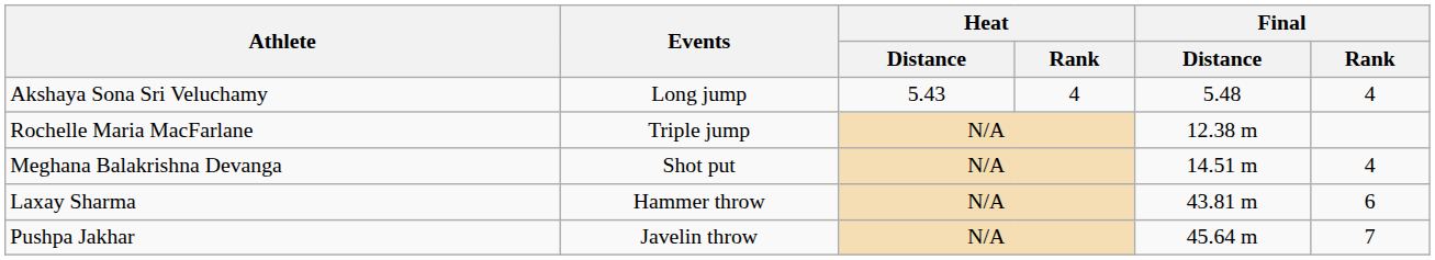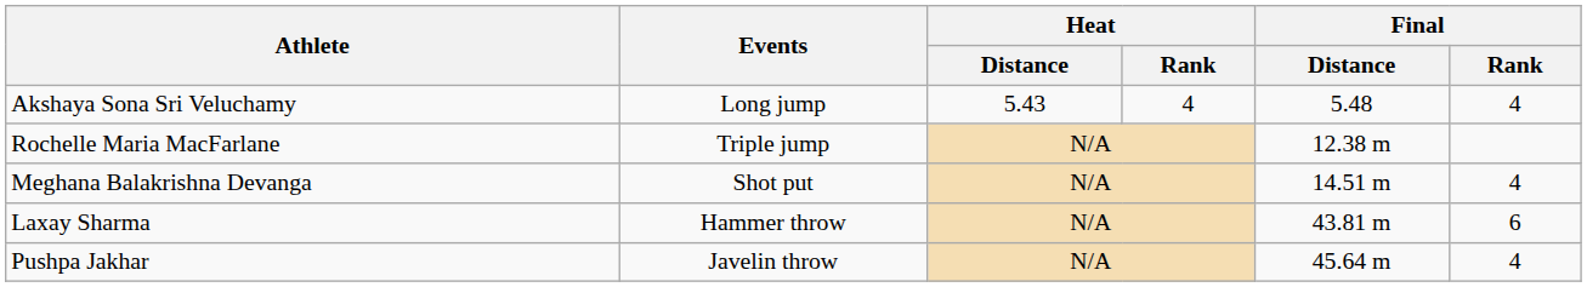Pushpa Jakhar | Final / Rank: 7 -> 4
